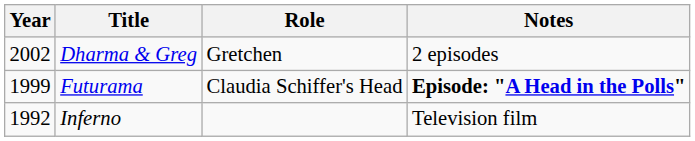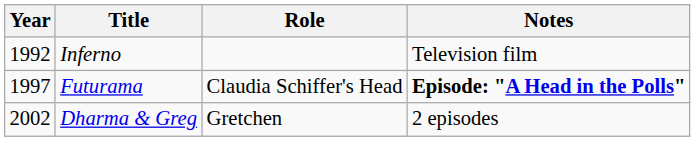rows swapped: Inferno <-> Dharma & Greg
Futurama | Year: 1999 -> 1997
